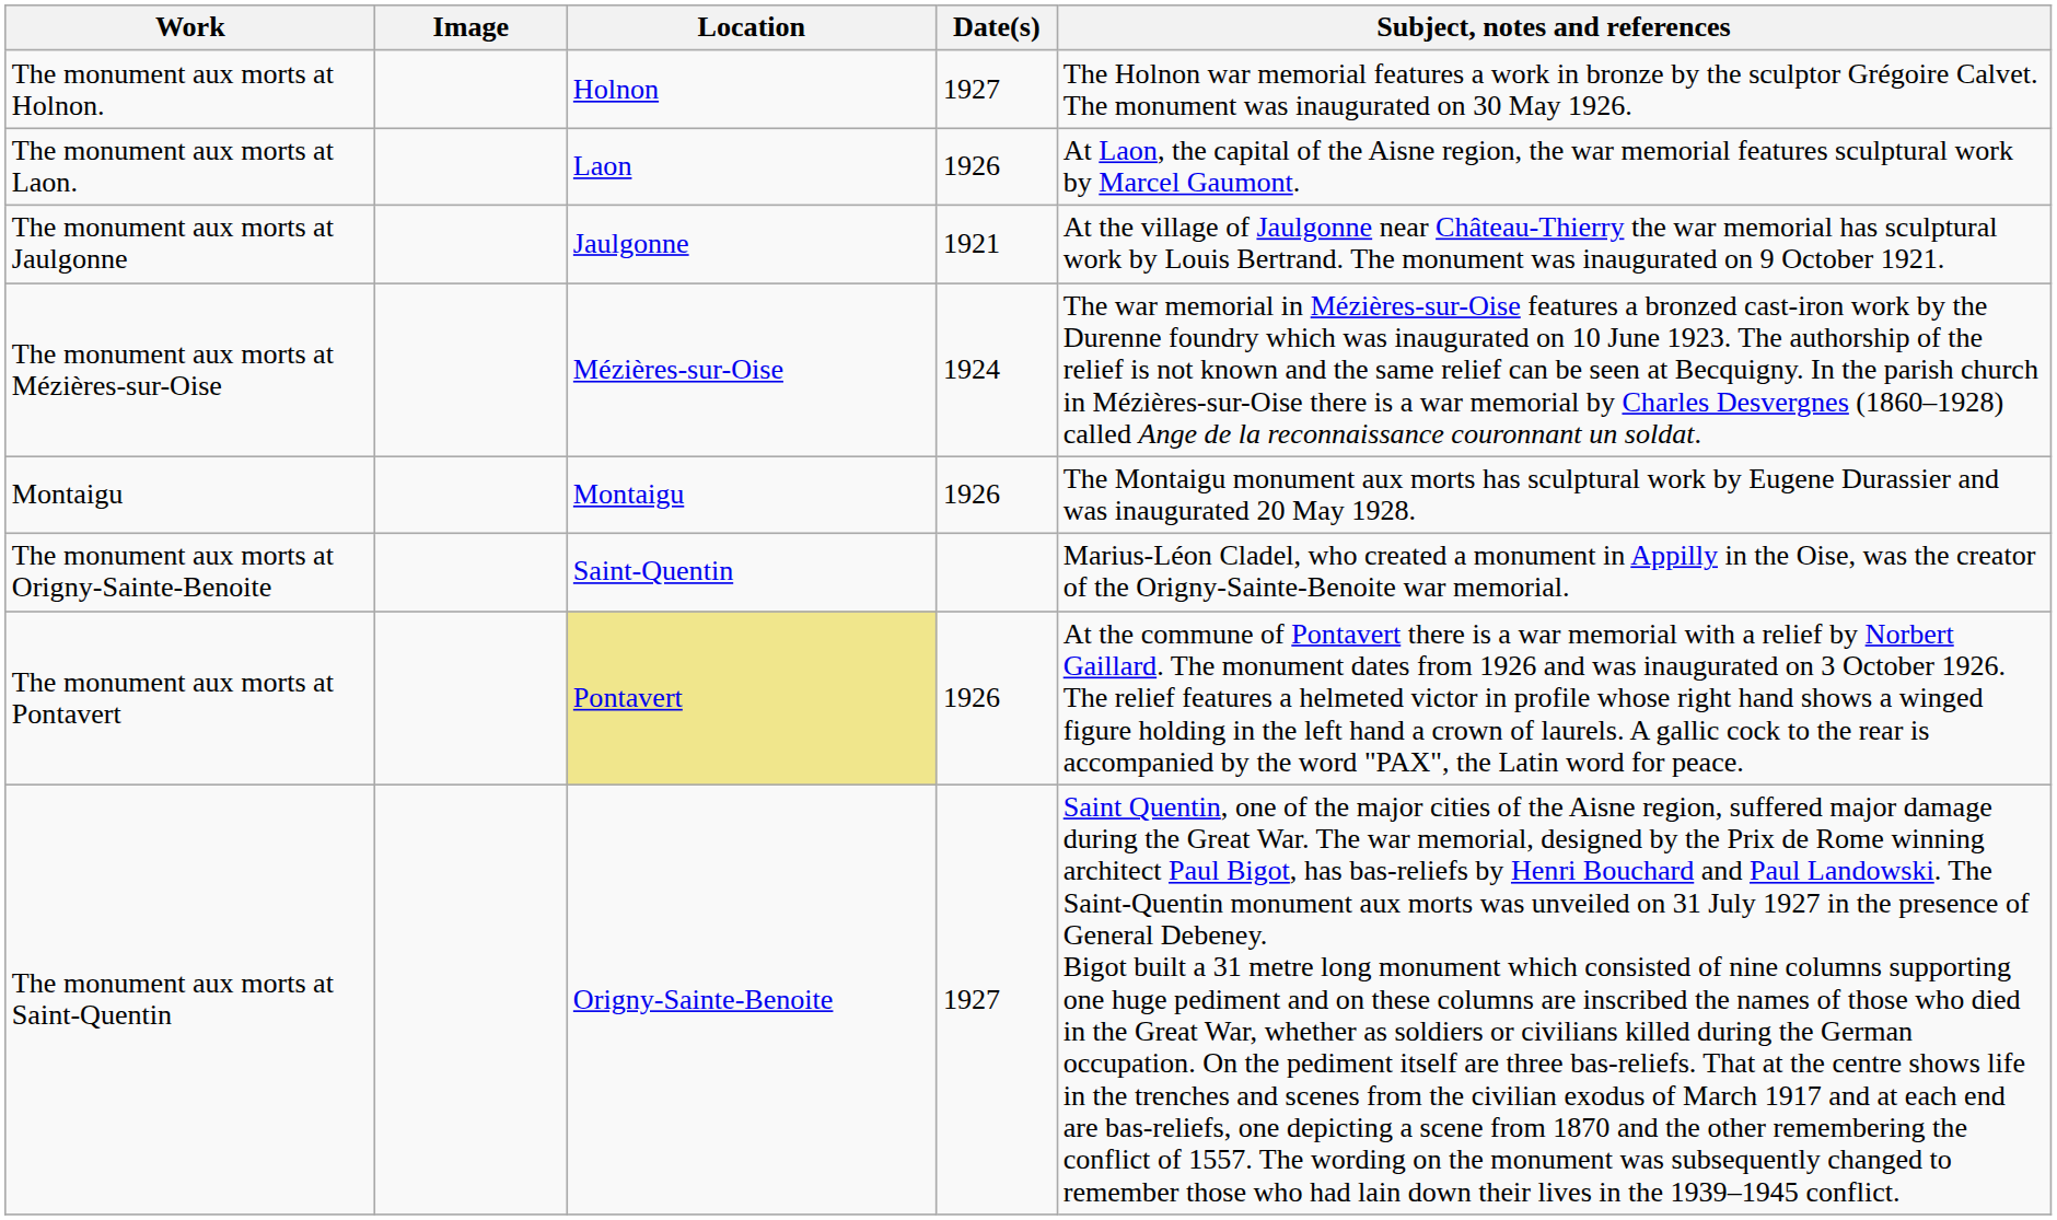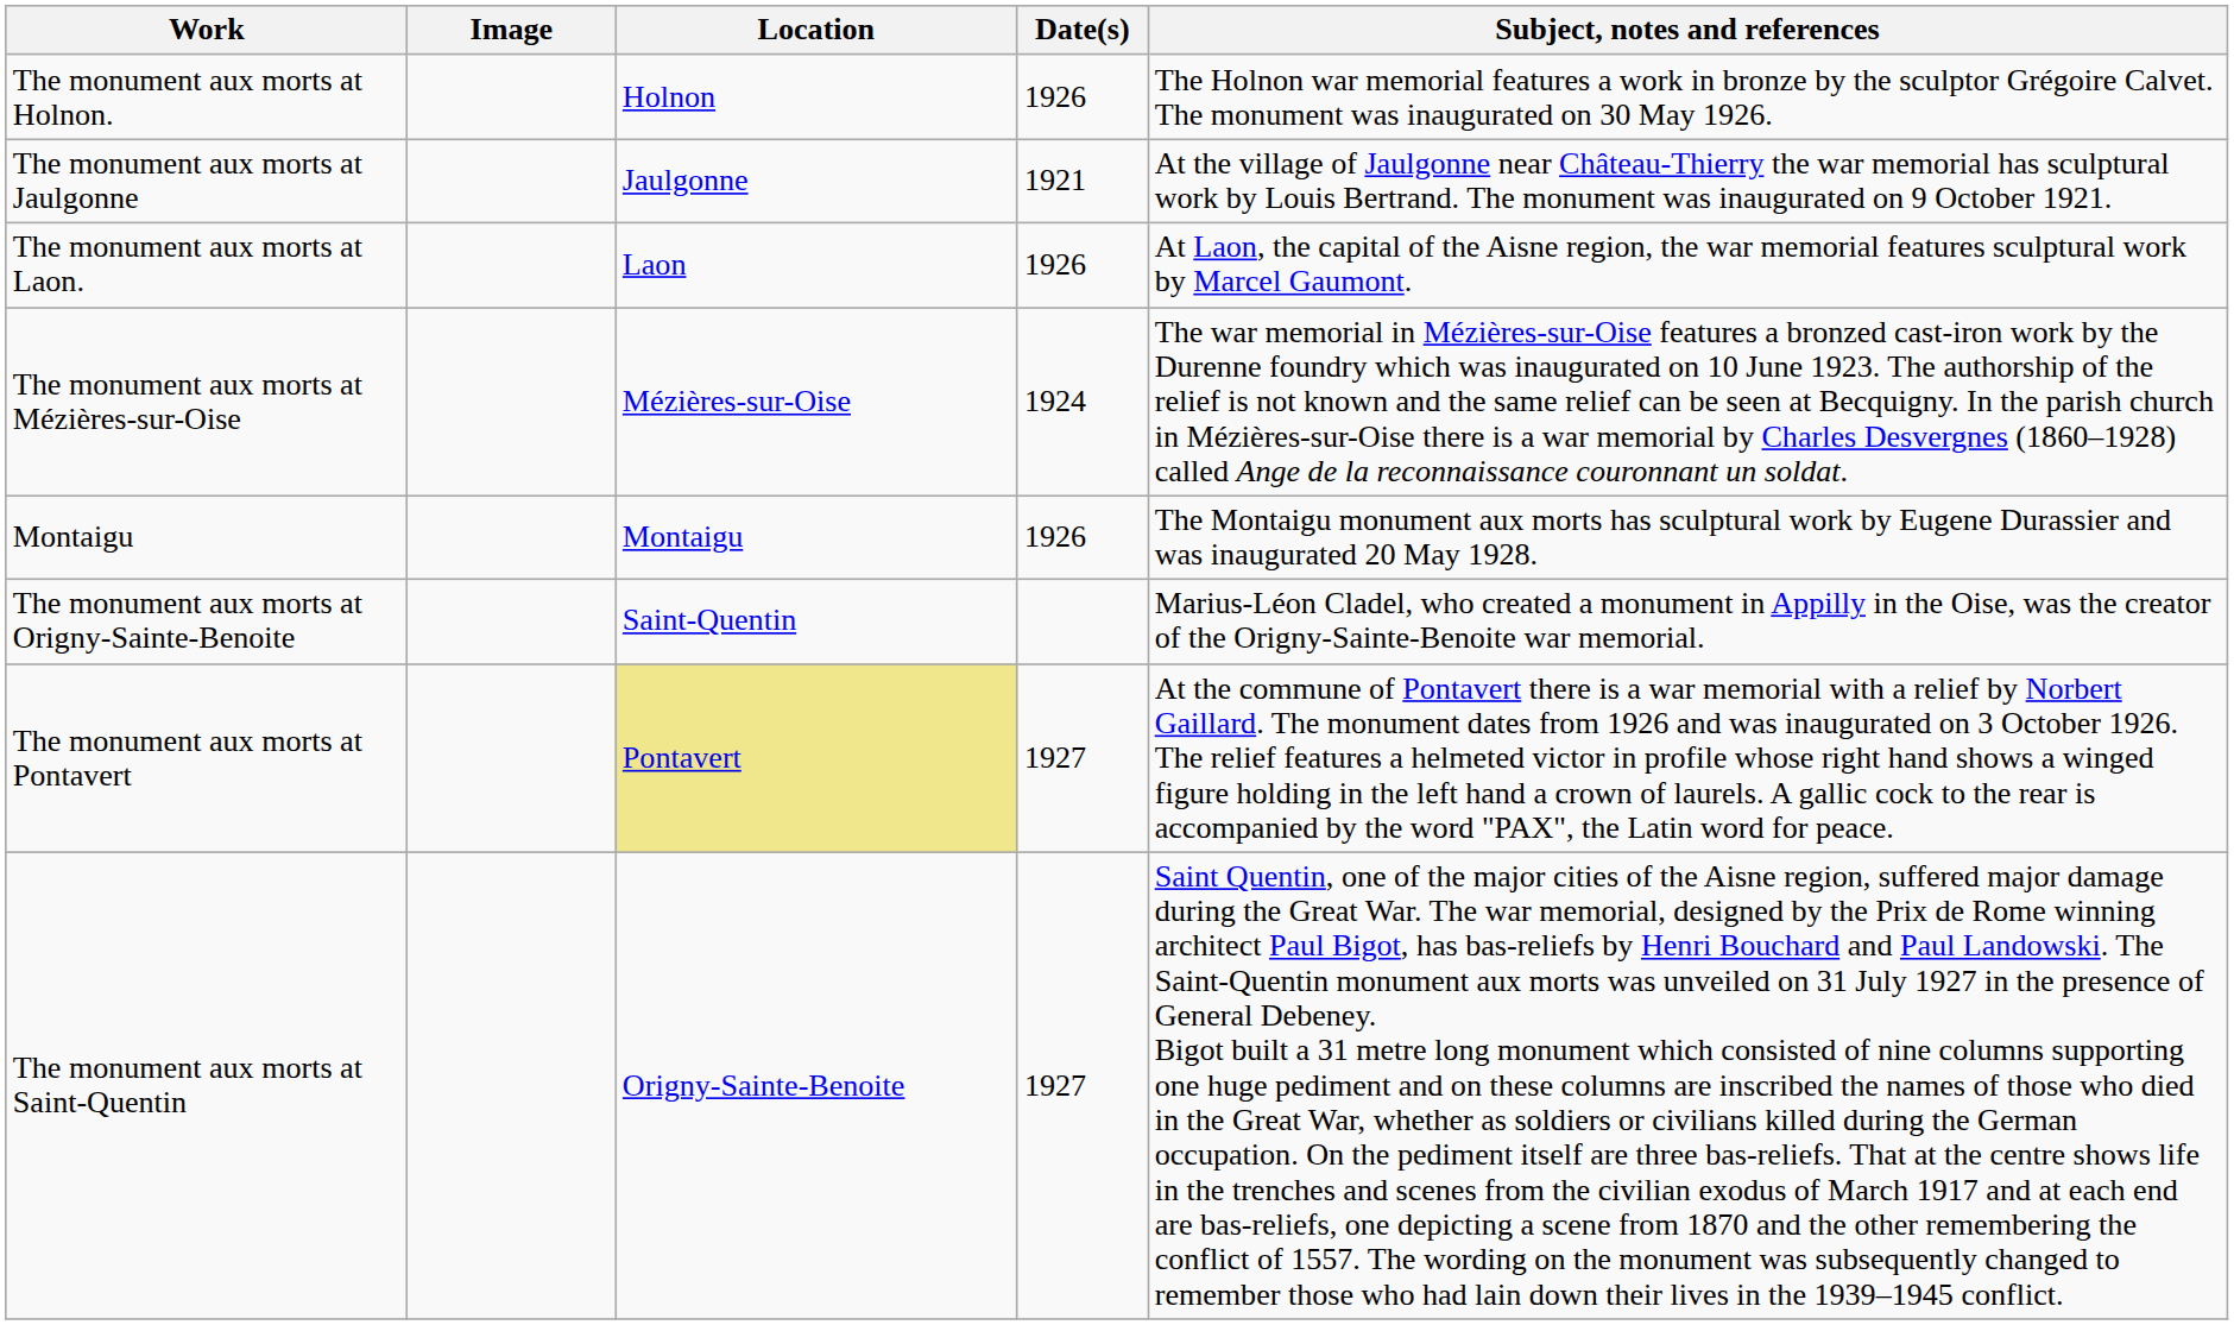The monument aux morts at Holnon. | Date(s): 1927 -> 1926
rows swapped: The monument aux morts at Jaulgonne <-> The monument aux morts at Laon.
The monument aux morts at Pontavert | Date(s): 1926 -> 1927
